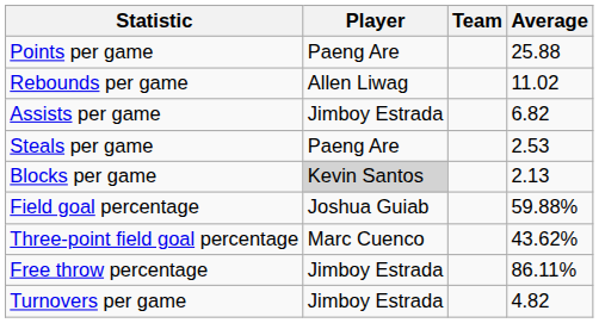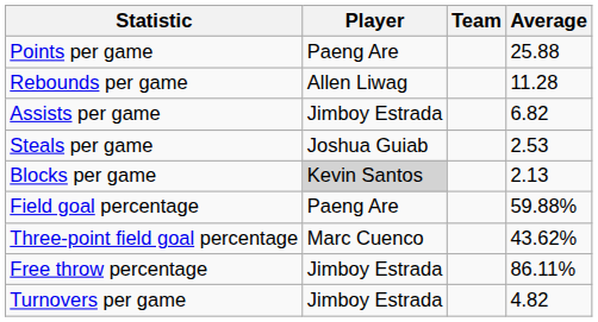Rebounds per game | Average: 11.02 -> 11.28
Steals per game | Player: Paeng Are -> Joshua Guiab
Field goal percentage | Player: Joshua Guiab -> Paeng Are
